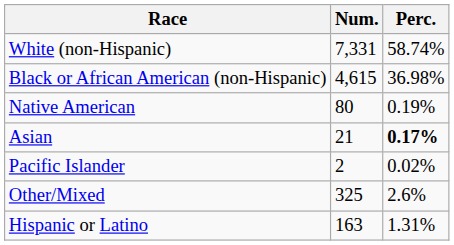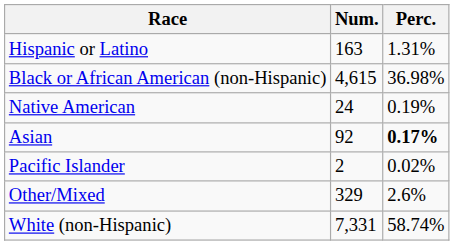rows swapped: White (non-Hispanic) <-> Hispanic or Latino
Native American | Num.: 80 -> 24
Asian | Num.: 21 -> 92
Other/Mixed | Num.: 325 -> 329
